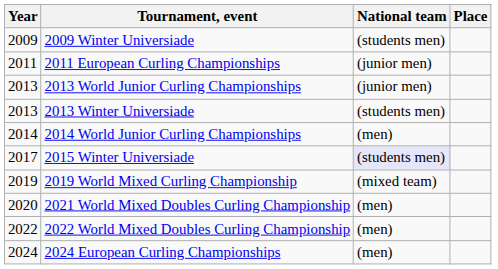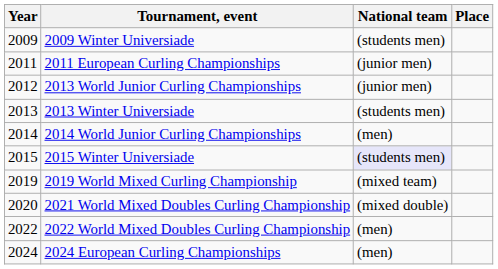2013 World Junior Curling Championships | Year: 2013 -> 2012
2015 Winter Universiade | Year: 2017 -> 2015
2021 World Mixed Doubles Curling Championship | National team: (men) -> (mixed double)
